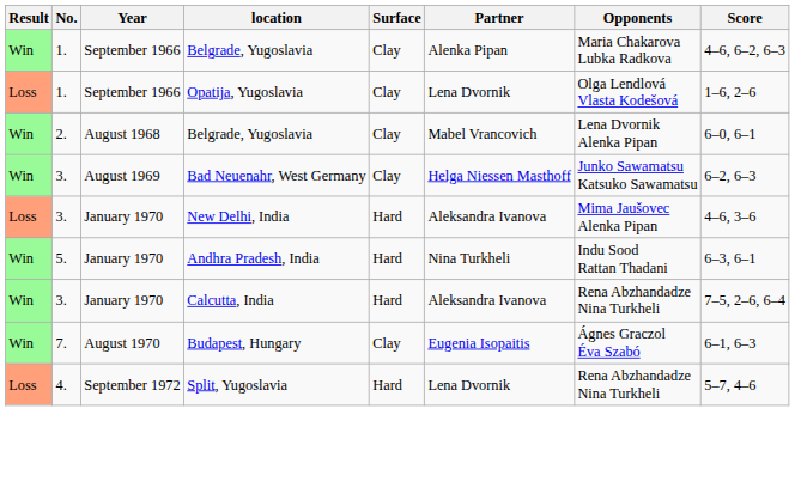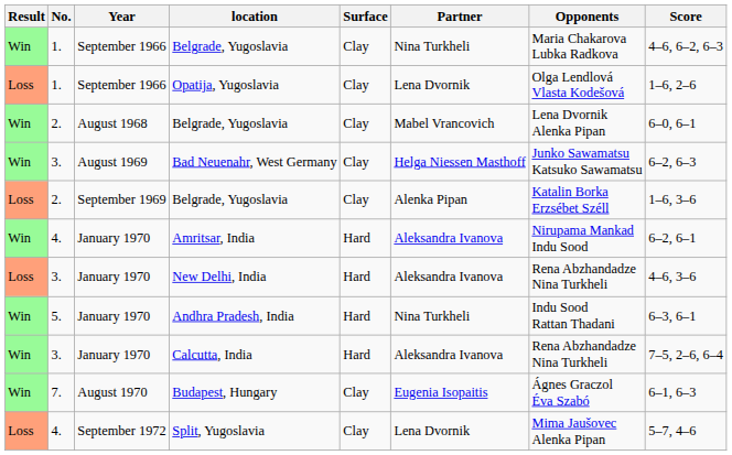September 1966 / Belgrade, Yugoslavia | Partner: Alenka Pipan -> Nina Turkheli
+ row: Loss | 2. | September 1969 | Belgrade, Yugoslavia | Clay | Alenka Pipan | Katalin Borka Erzsébet Széll | 1–6, 3–6
+ row: Win | 4. | January 1970 | Amritsar, India | Hard | Aleksandra Ivanova | Nirupama Mankad Indu Sood | 6–2, 6–1
New Delhi, India | Opponents: Mima Jaušovec Alenka Pipan -> Rena Abzhandadze Nina Turkheli
Split, Yugoslavia | Surface: Hard -> Clay
Split, Yugoslavia | Opponents: Rena Abzhandadze Nina Turkheli -> Mima Jaušovec Alenka Pipan
